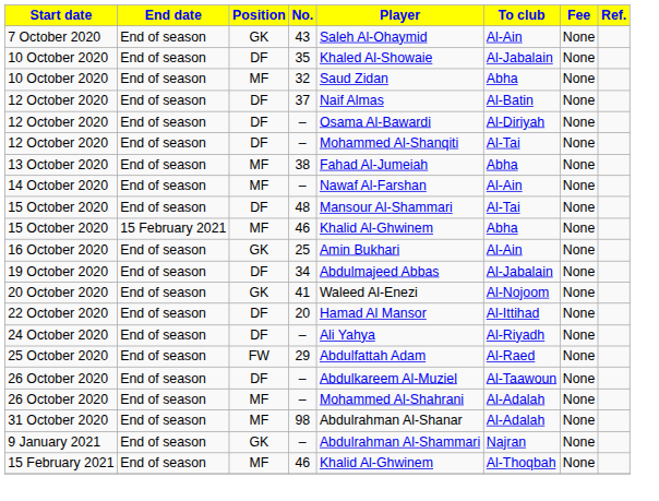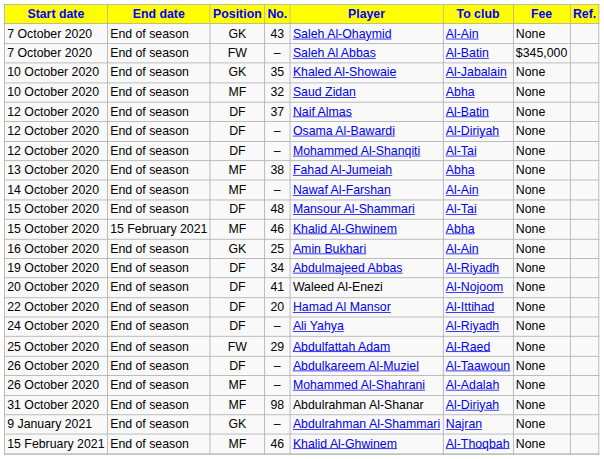+ row: 7 October 2020 | End of season | FW | – | Saleh Al Abbas | Al-Batin | $345,000
10 October 2020 / 35 | Position: DF -> GK
19 October 2020 | To club: Al-Jabalain -> Al-Riyadh
20 October 2020 | Position: GK -> DF
31 October 2020 | To club: Al-Adalah -> Al-Diriyah
